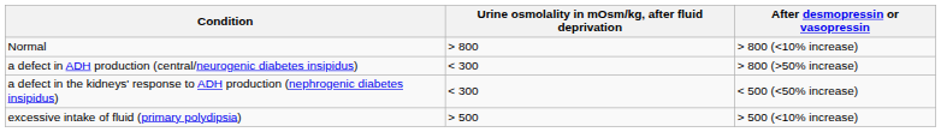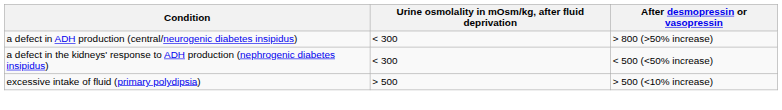- row: Normal | > 800 | > 800 (<10% increase)
